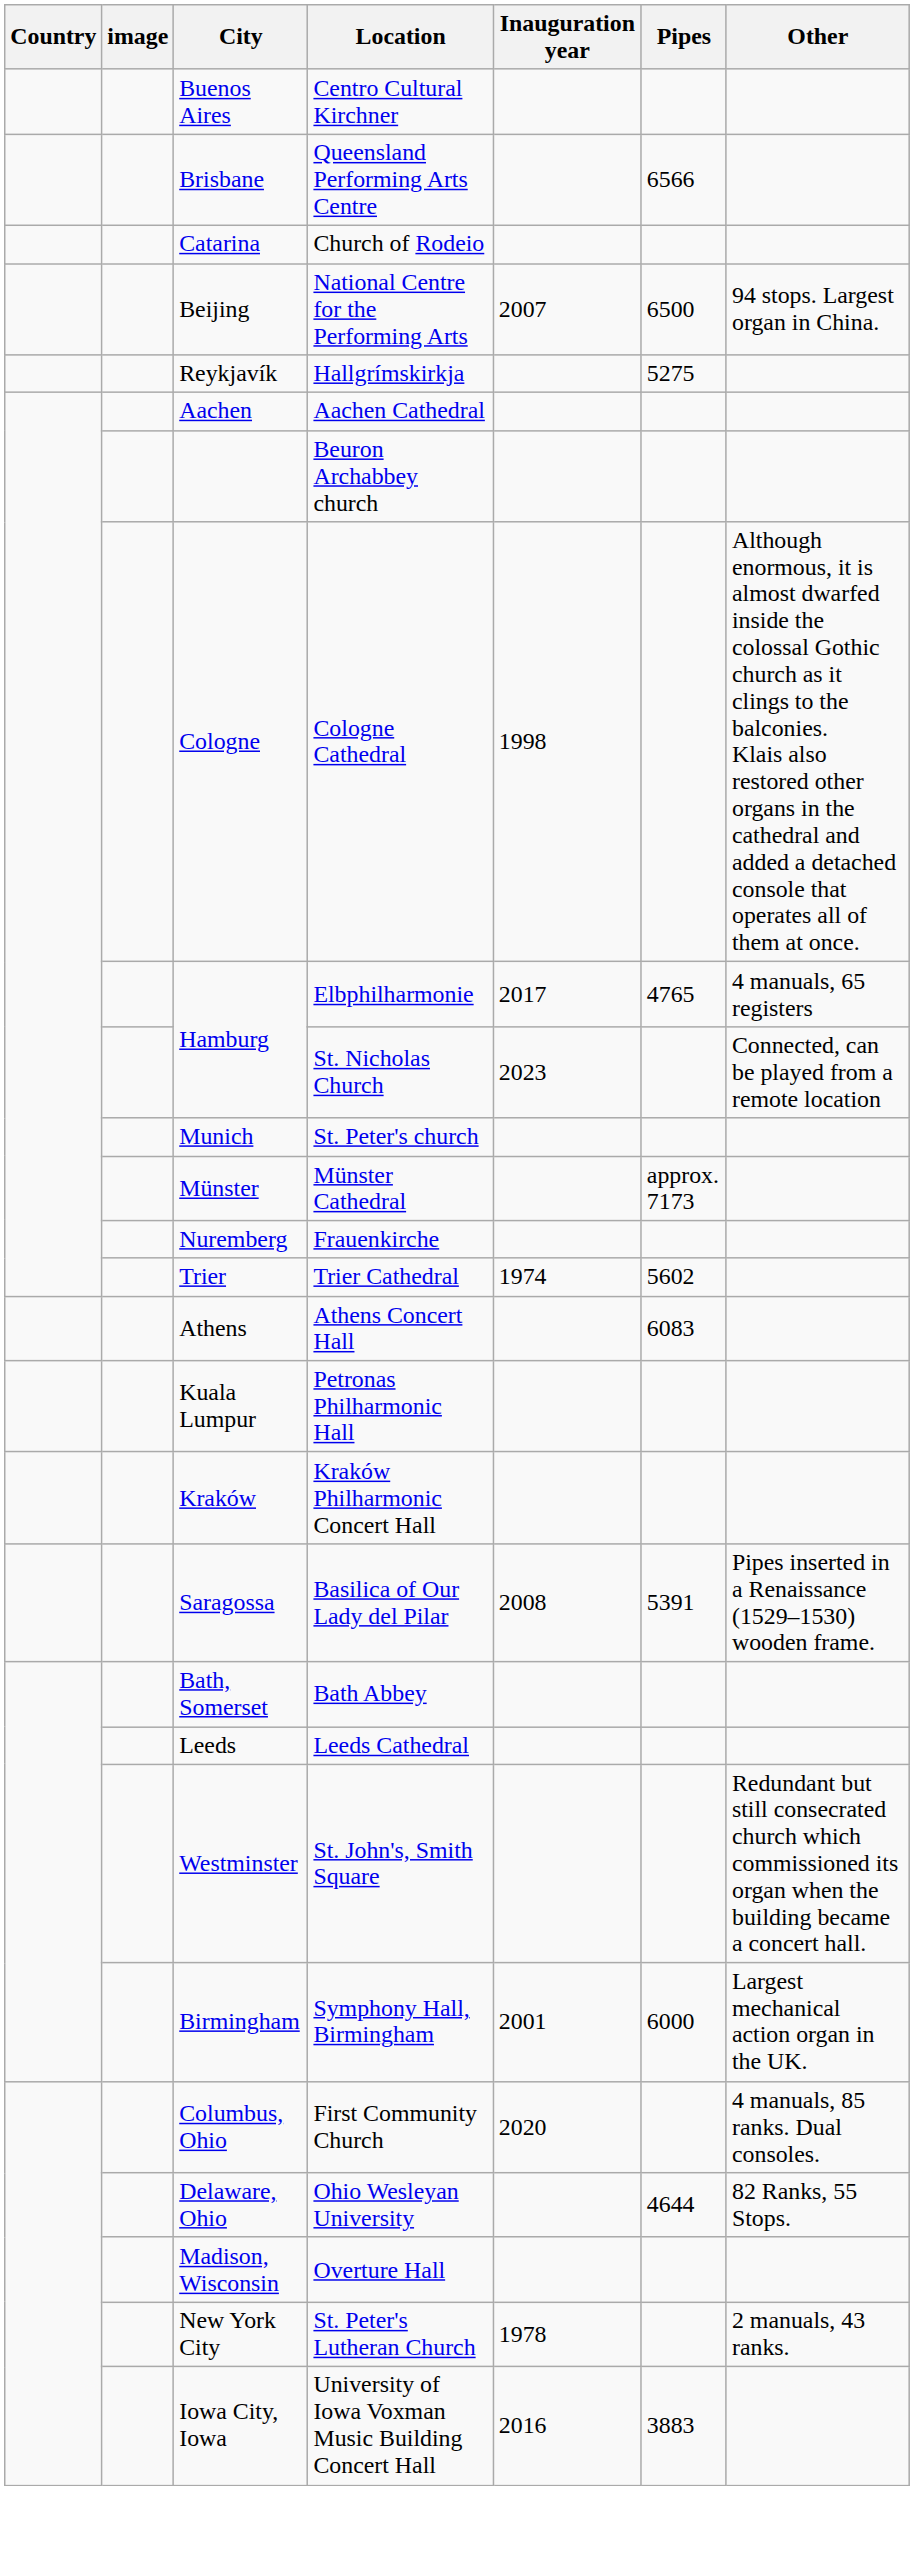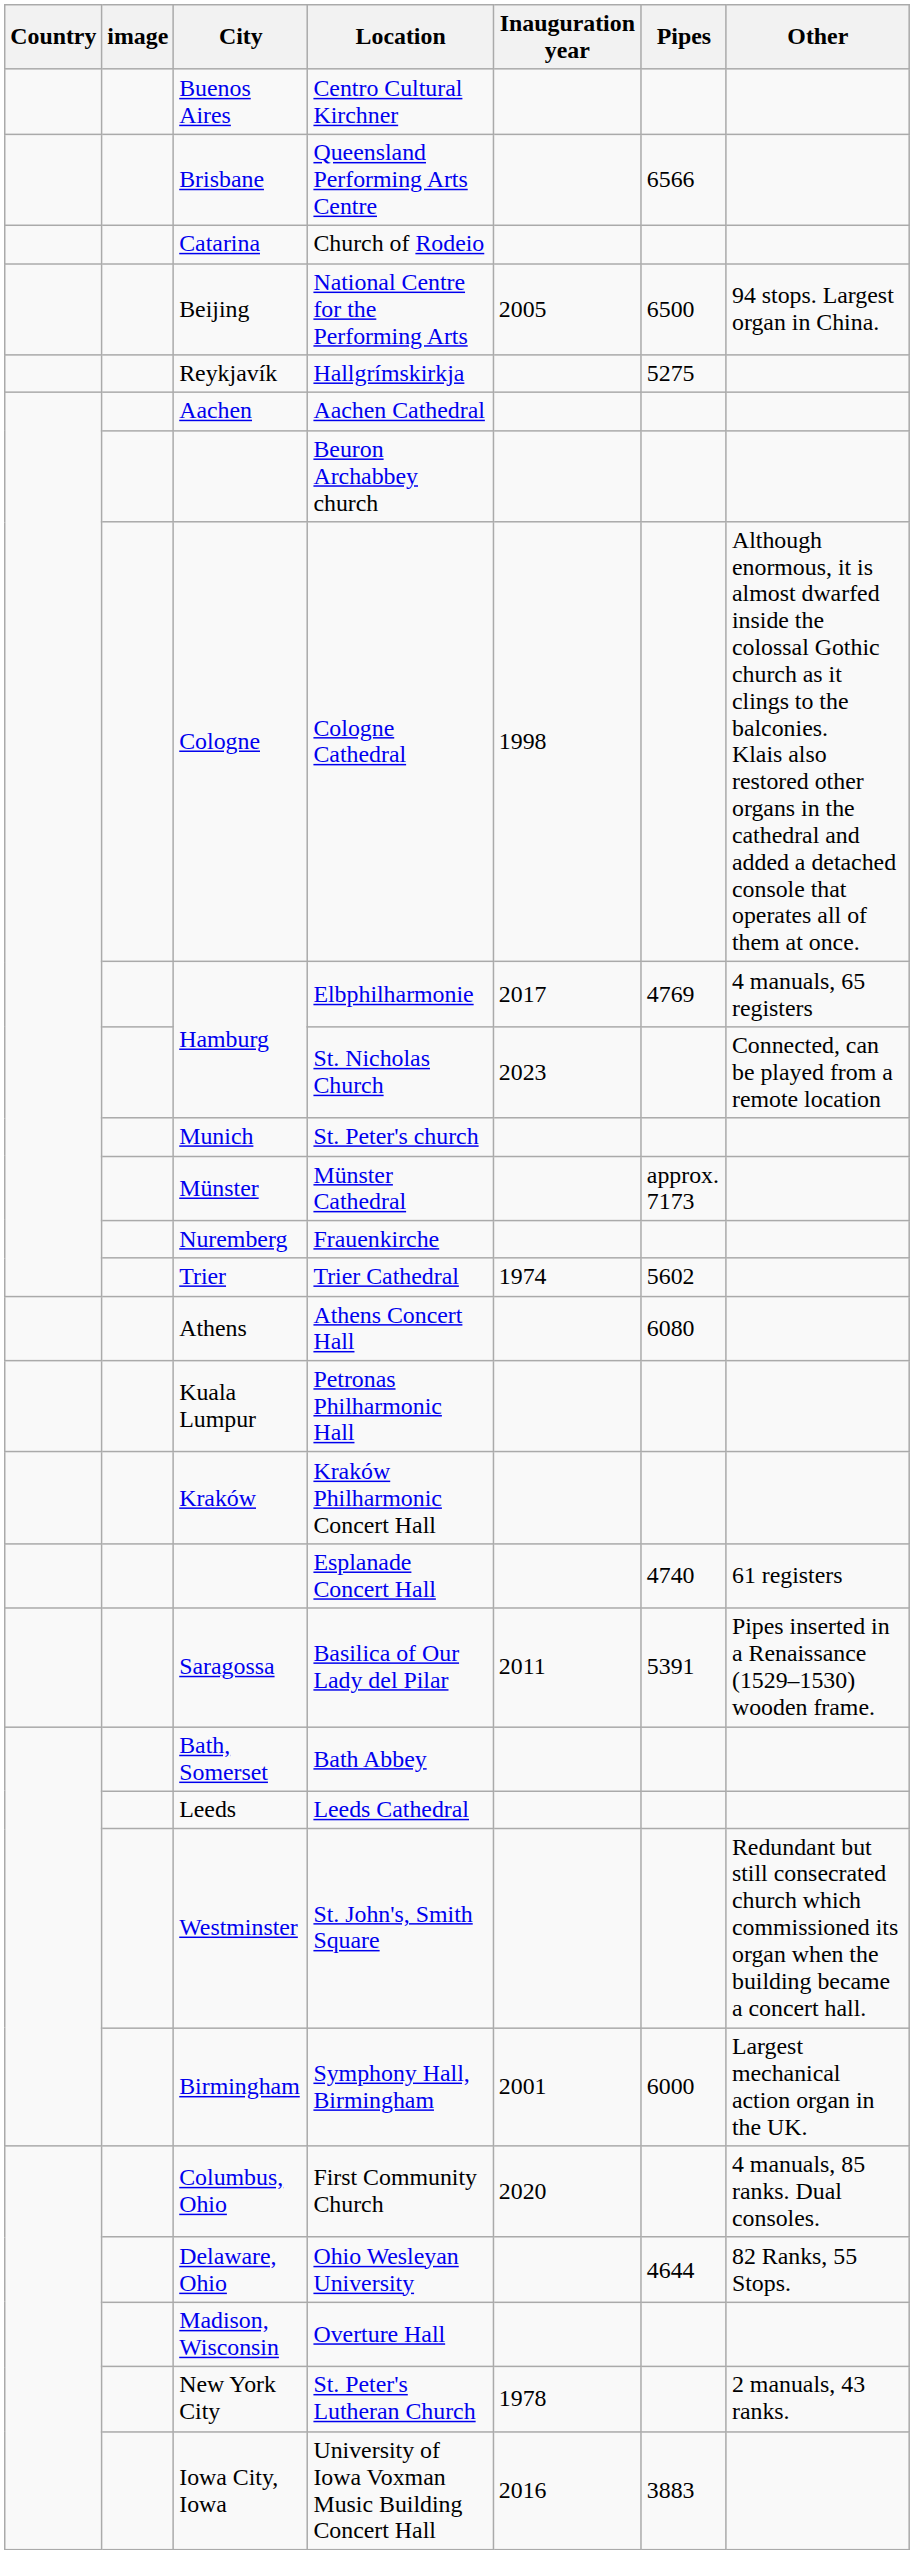National Centre for the Performing Arts | Inauguration year: 2007 -> 2005
Elbphilharmonie | Pipes: 4765 -> 4769
Athens Concert Hall | Pipes: 6083 -> 6080
+ row: Esplanade Concert Hall | 4740 | 61 registers
Basilica of Our Lady del Pilar | Inauguration year: 2008 -> 2011
